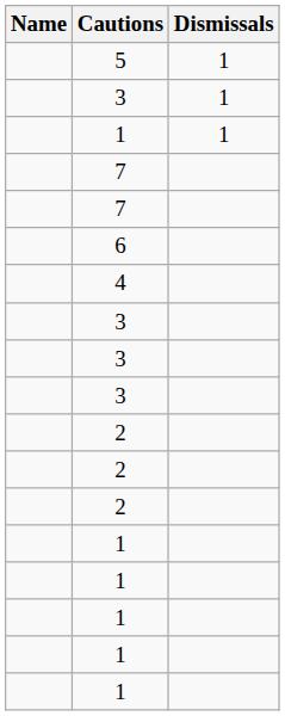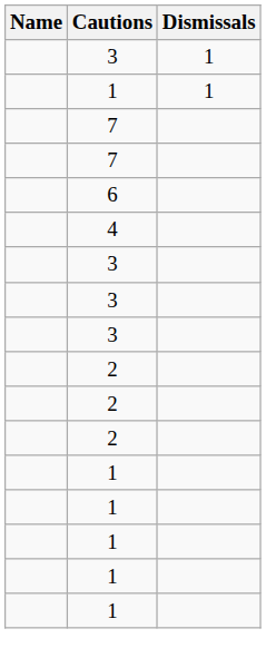- row: 5 | 1
